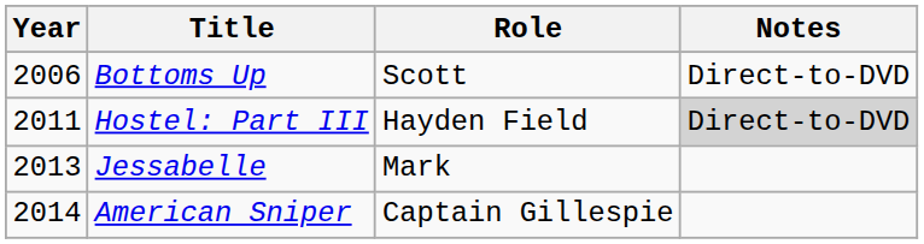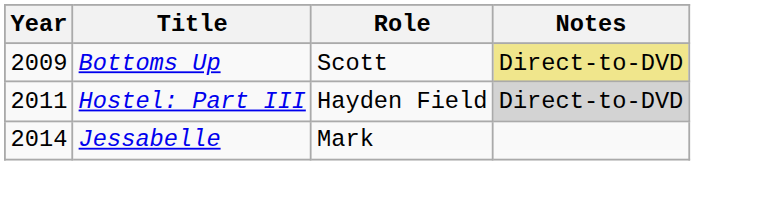Bottoms Up | Year: 2006 -> 2009
Bottoms Up | Notes: no background -> khaki background
Jessabelle | Year: 2013 -> 2014
- row: 2014 | American Sniper | Captain Gillespie
